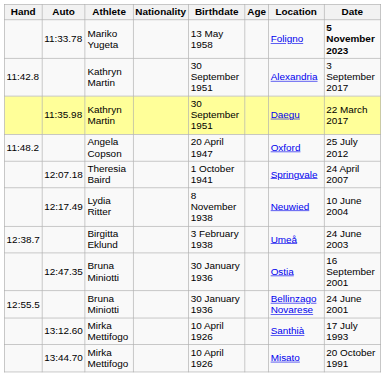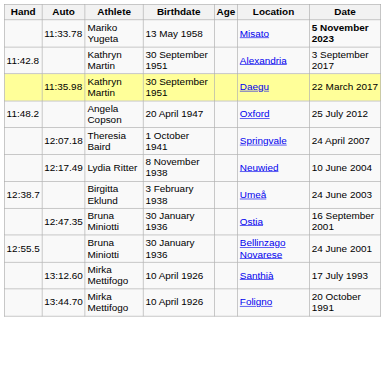- column: Nationality
11:33.78 | Location: Foligno -> Misato
13:44.70 | Location: Misato -> Foligno
